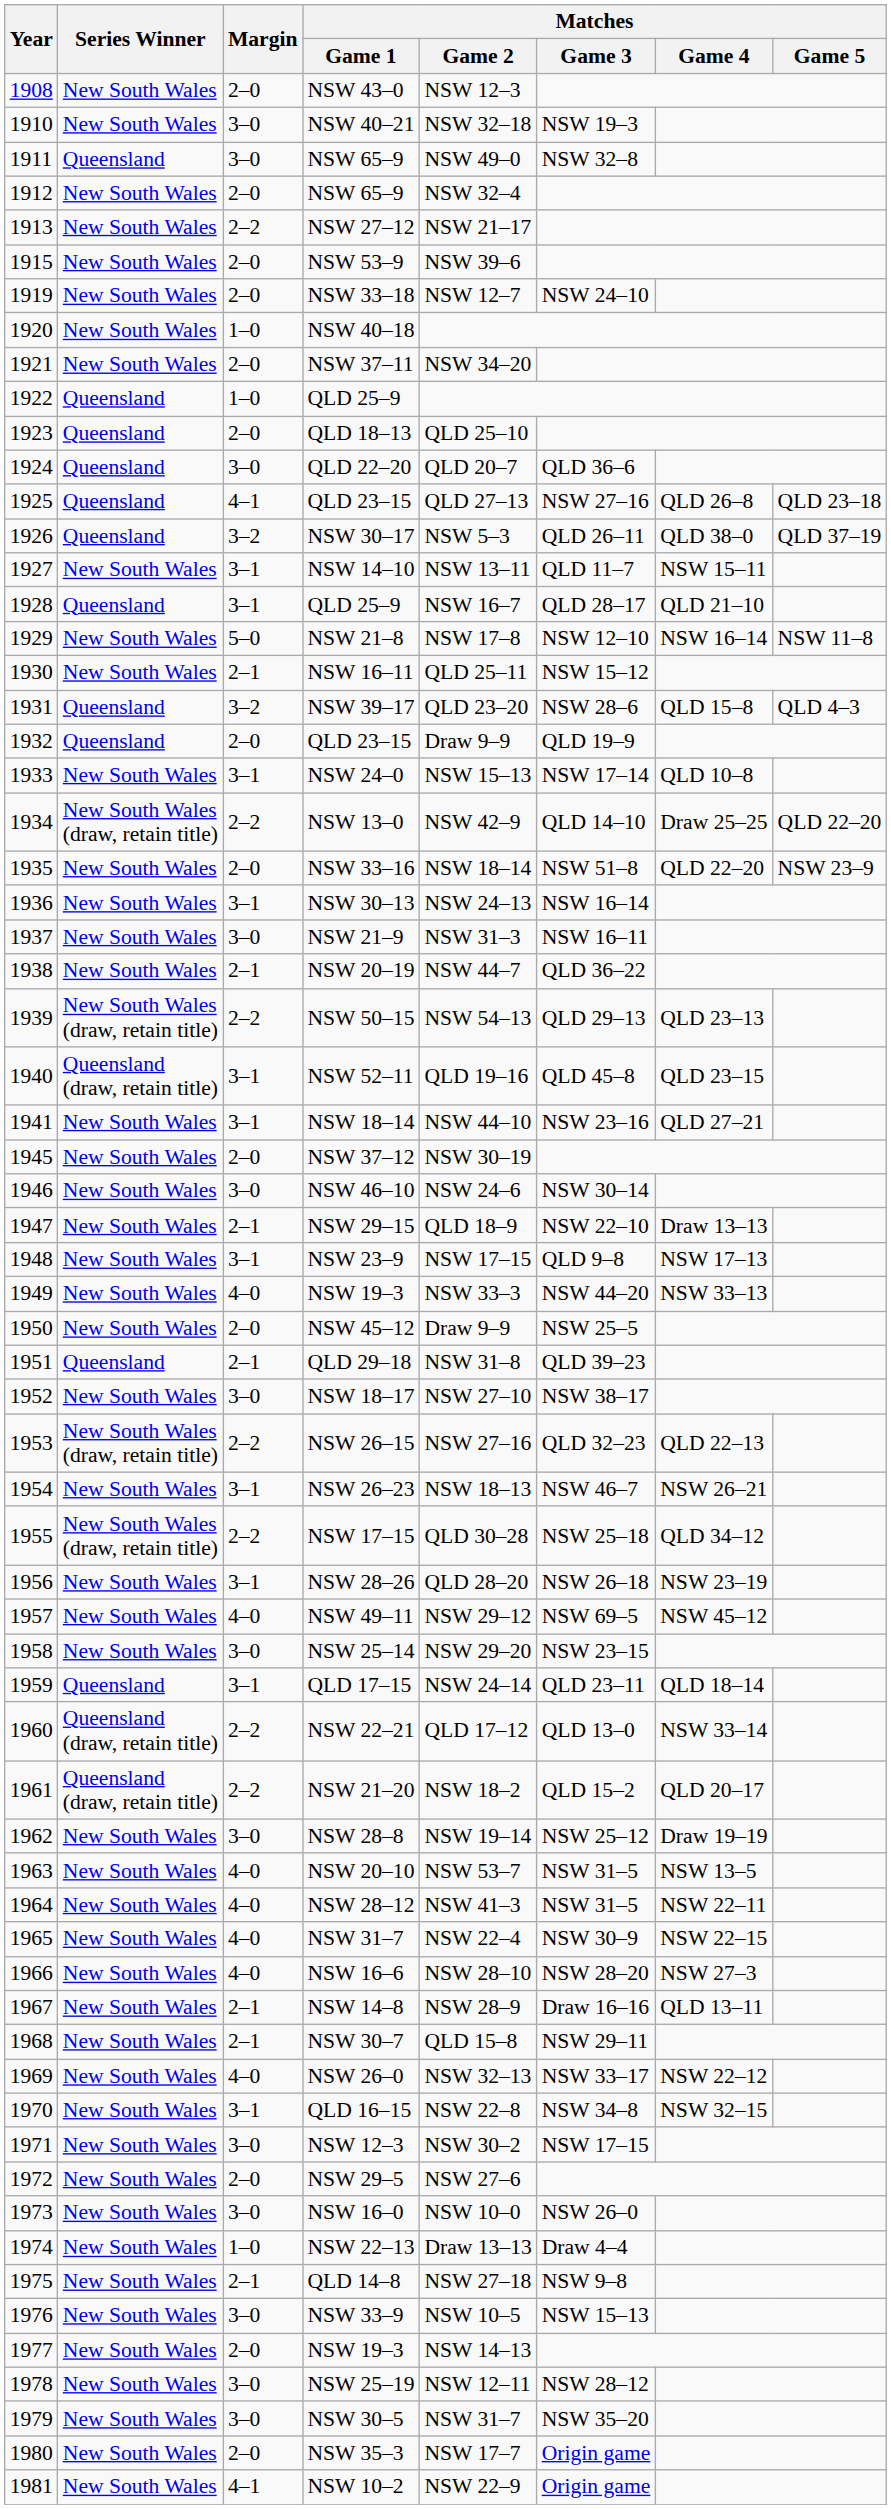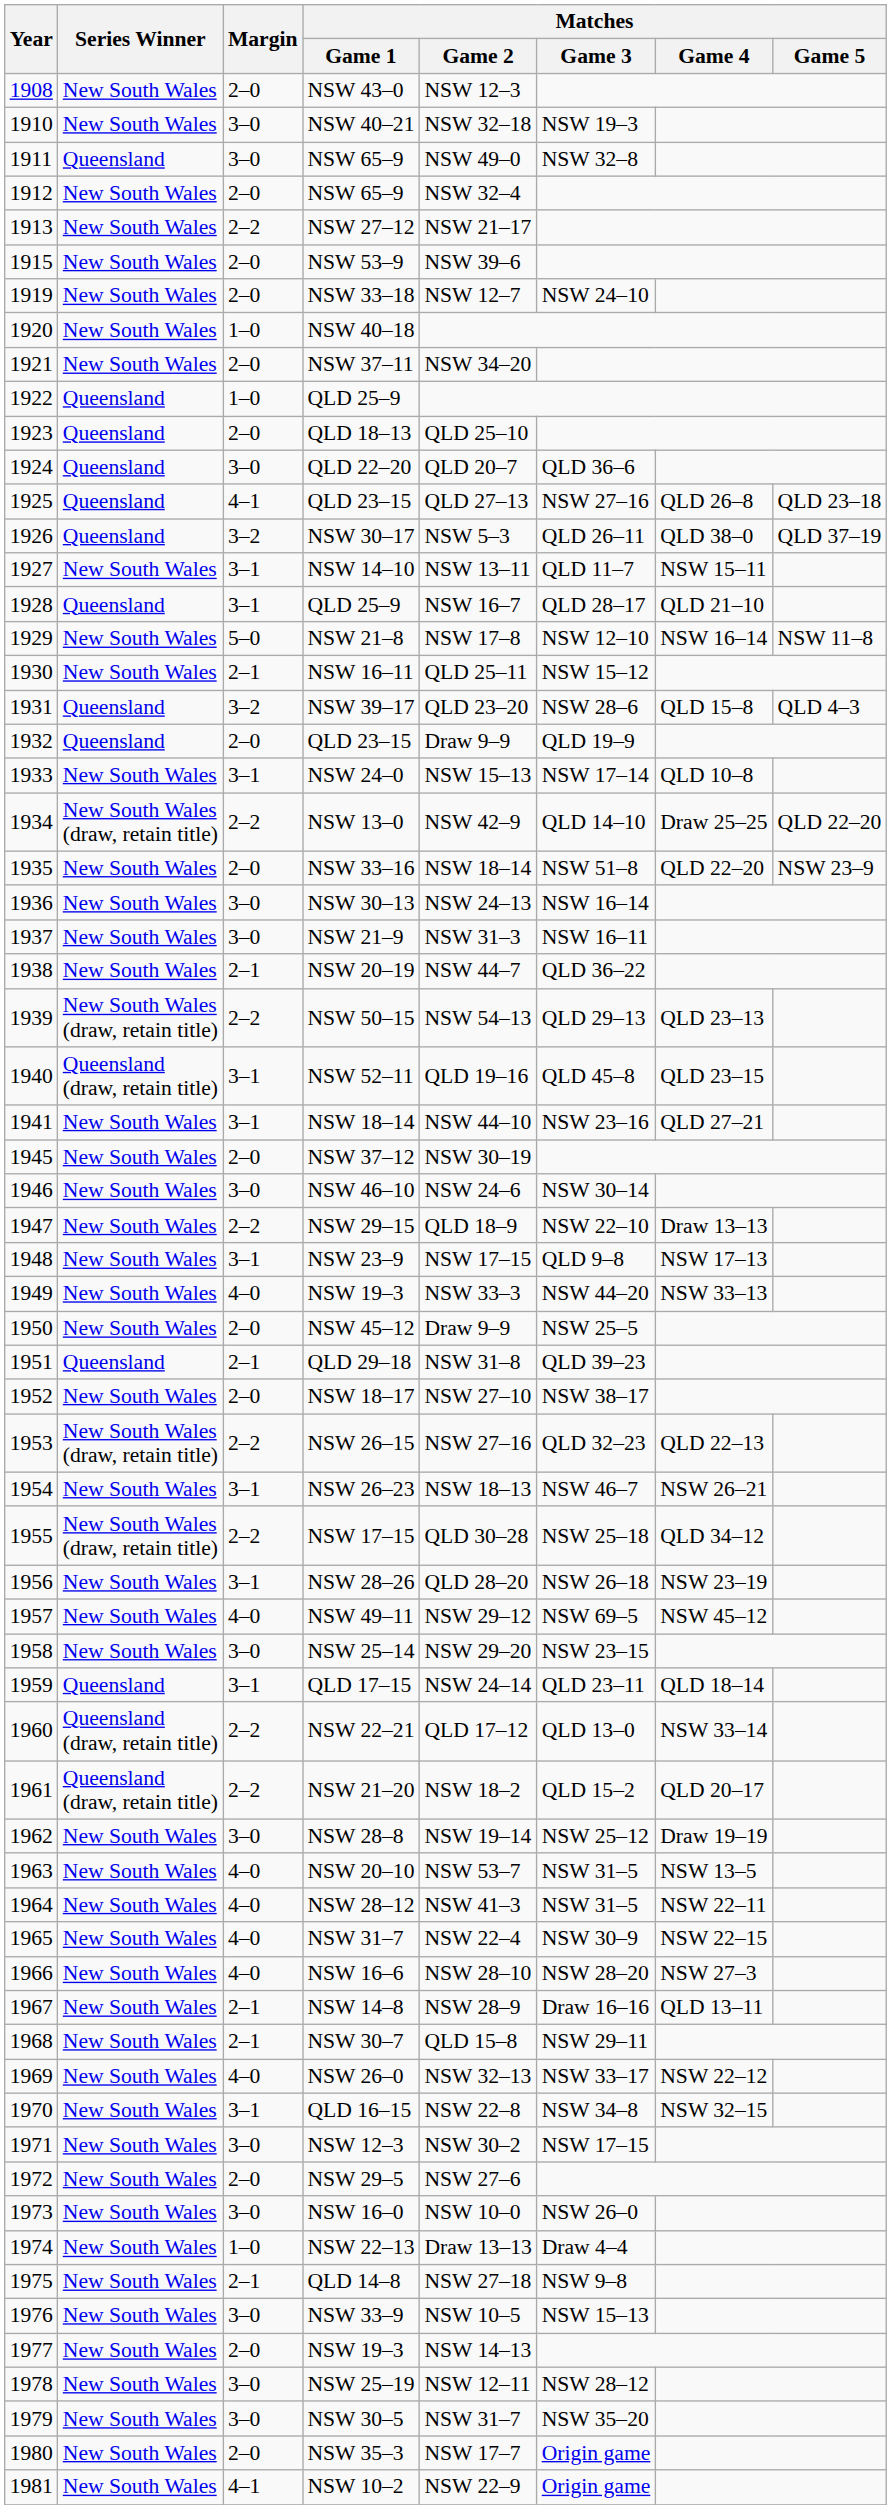NSW 30–13 | Margin: 3–1 -> 3–0
NSW 29–15 | Margin: 2–1 -> 2–2
NSW 18–17 | Margin: 3–0 -> 2–0
